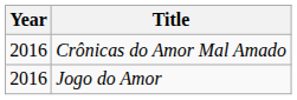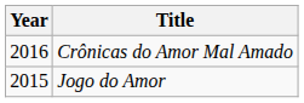Jogo do Amor | Year: 2016 -> 2015
